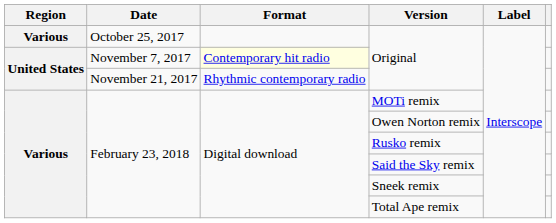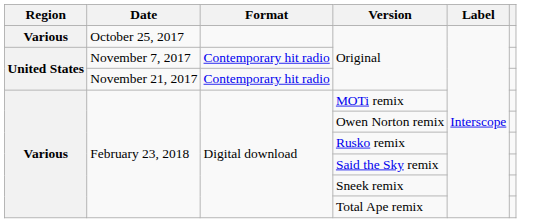November 7, 2017 / Original | Format: lightyellow background -> no background
November 21, 2017 / Original | Format: Rhythmic contemporary radio -> Contemporary hit radio
